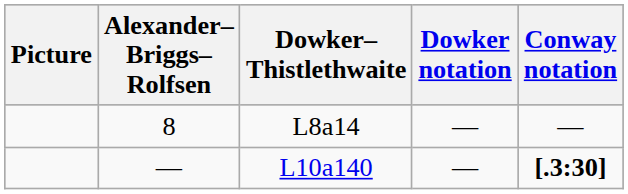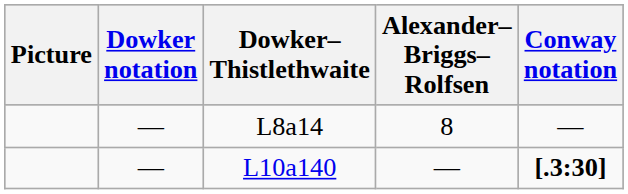columns swapped: Alexander– Briggs– Rolfsen <-> Dowker notation
